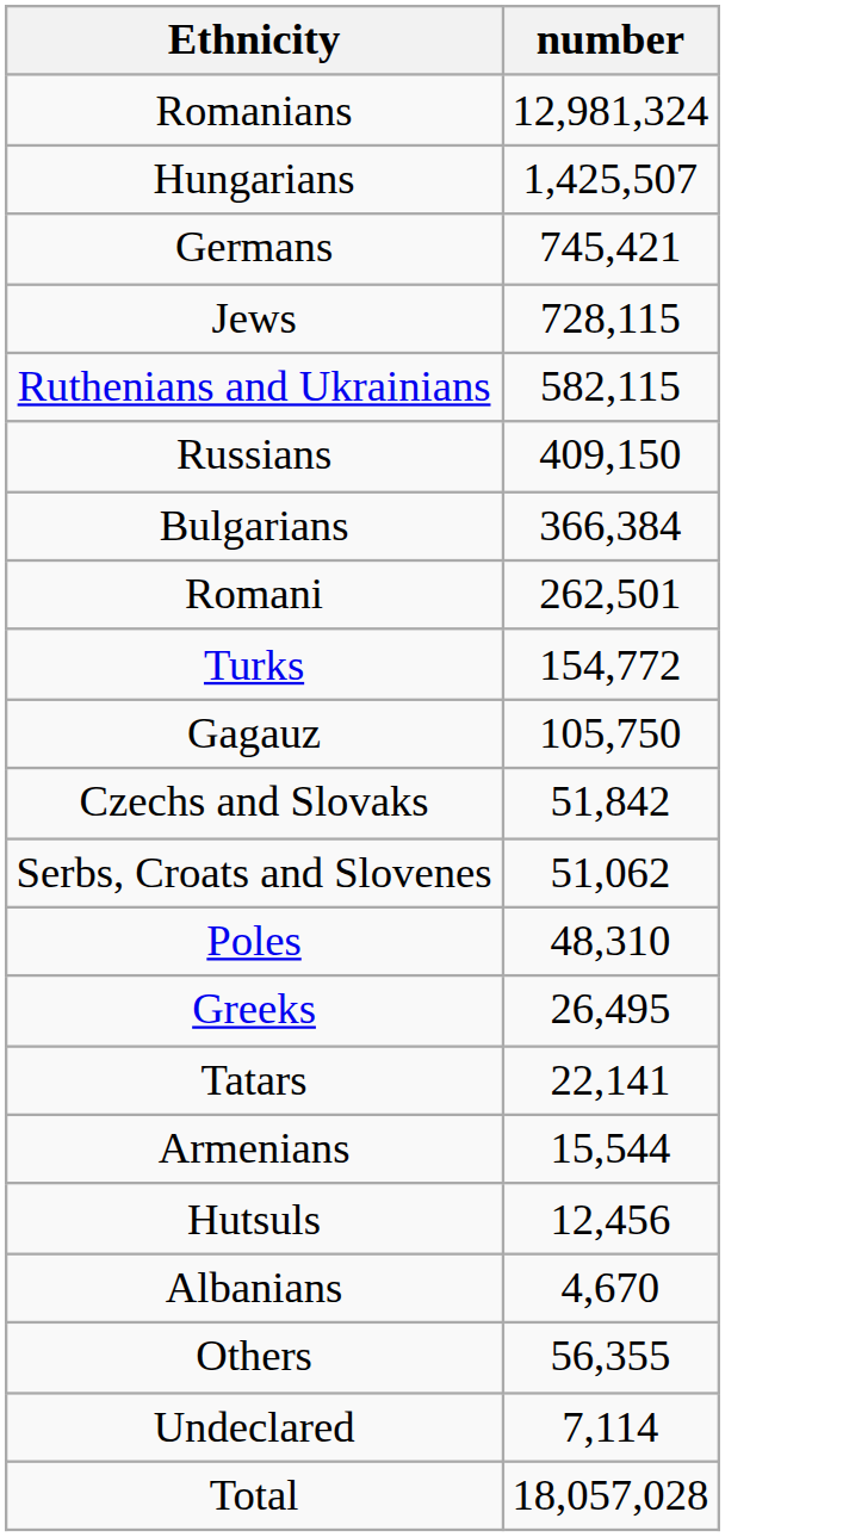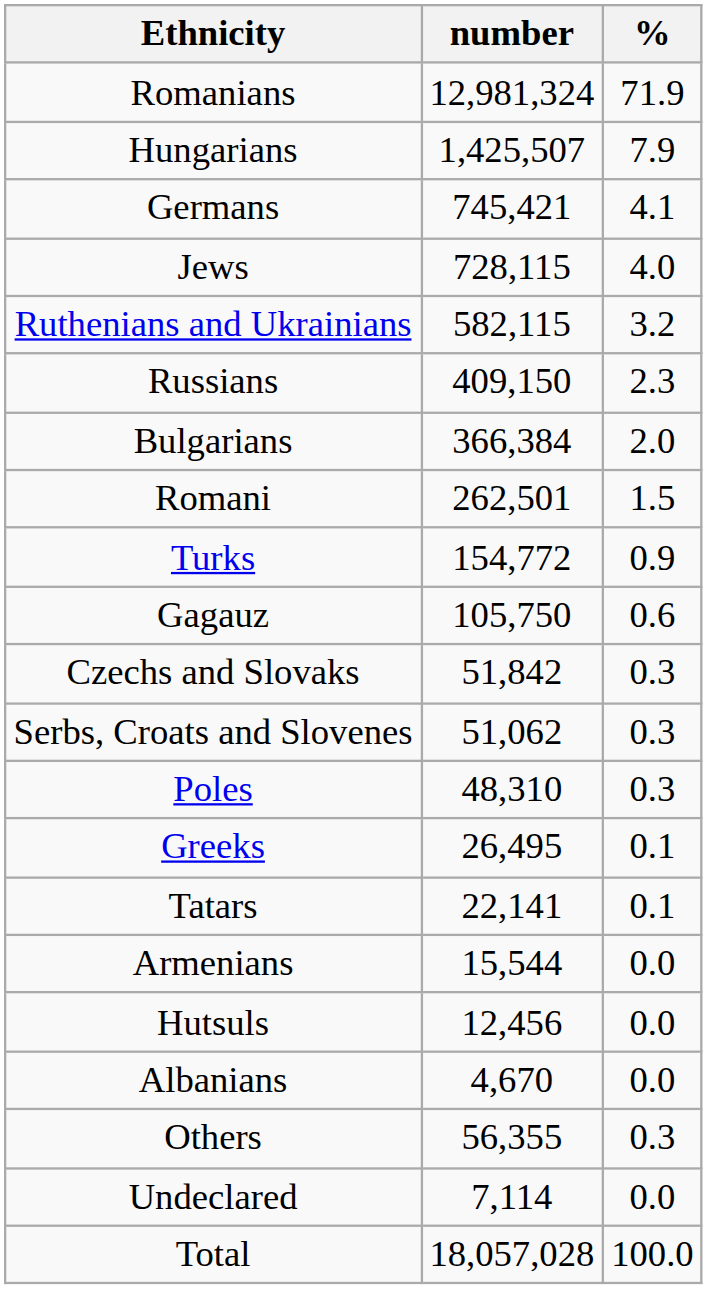+ column: % | 71.9 | 7.9 | 4.1 | 4.0 | 3.2 | 2.3 | 2.0 | 1.5 | 0.9 | 0.6 | 0.3 | 0.3 | 0.3 | 0.1 | 0.1 | 0.0 | 0.0 | 0.0 | 0.3 | 0.0 | 100.0
